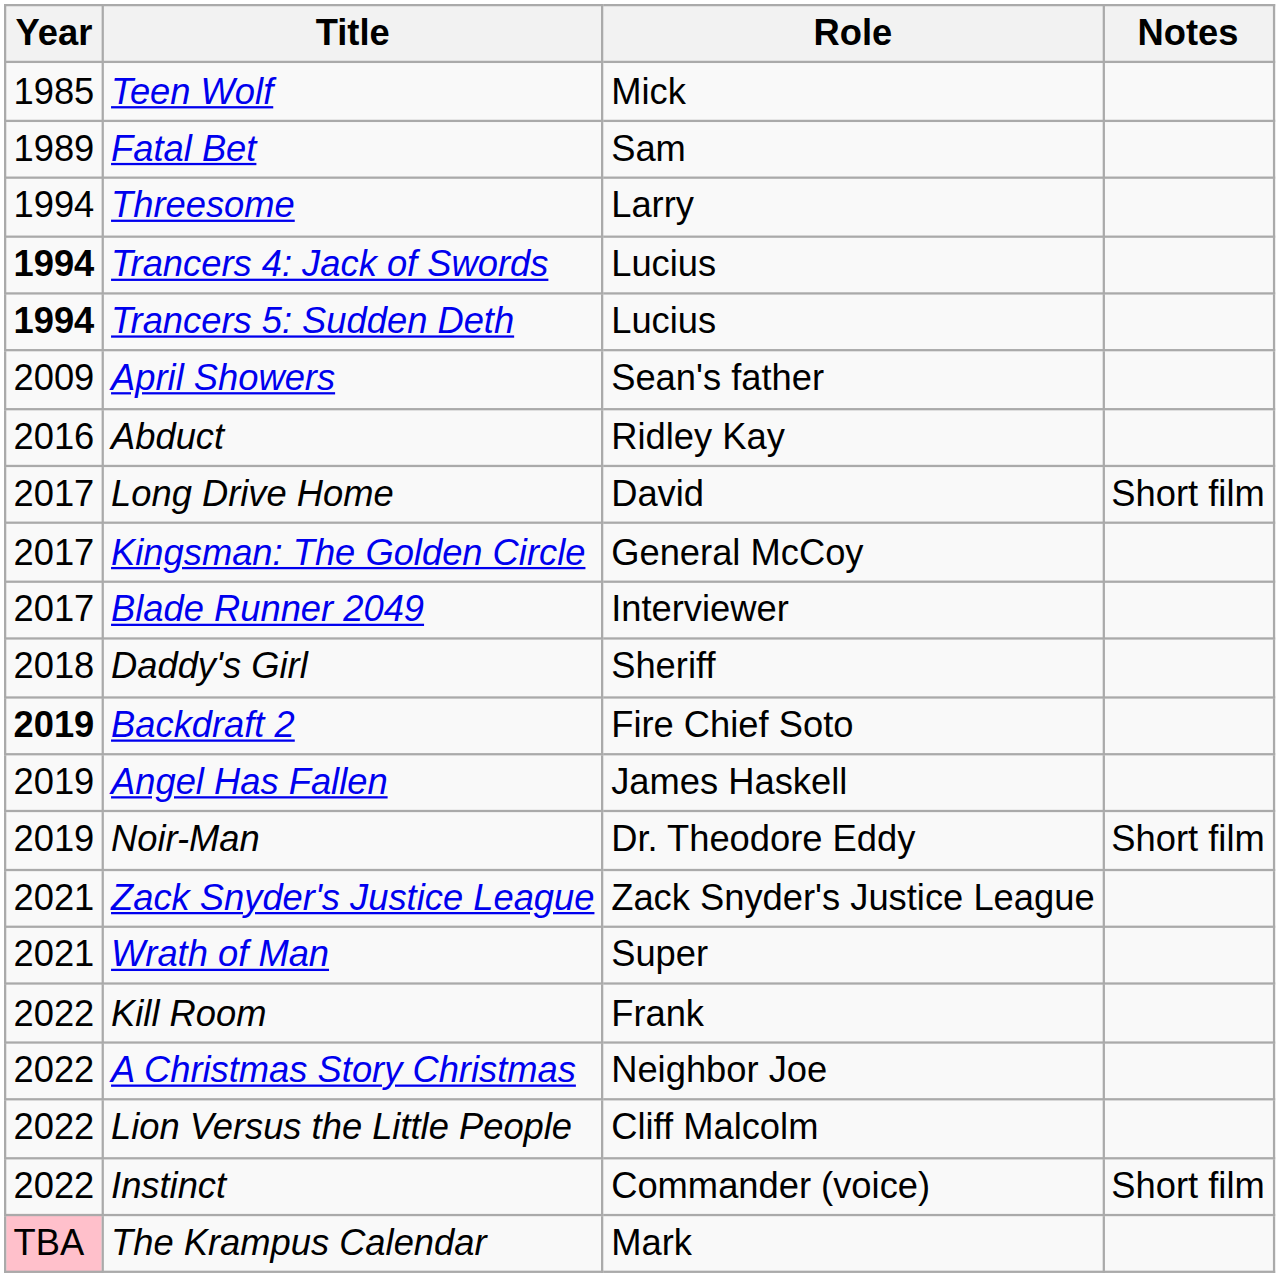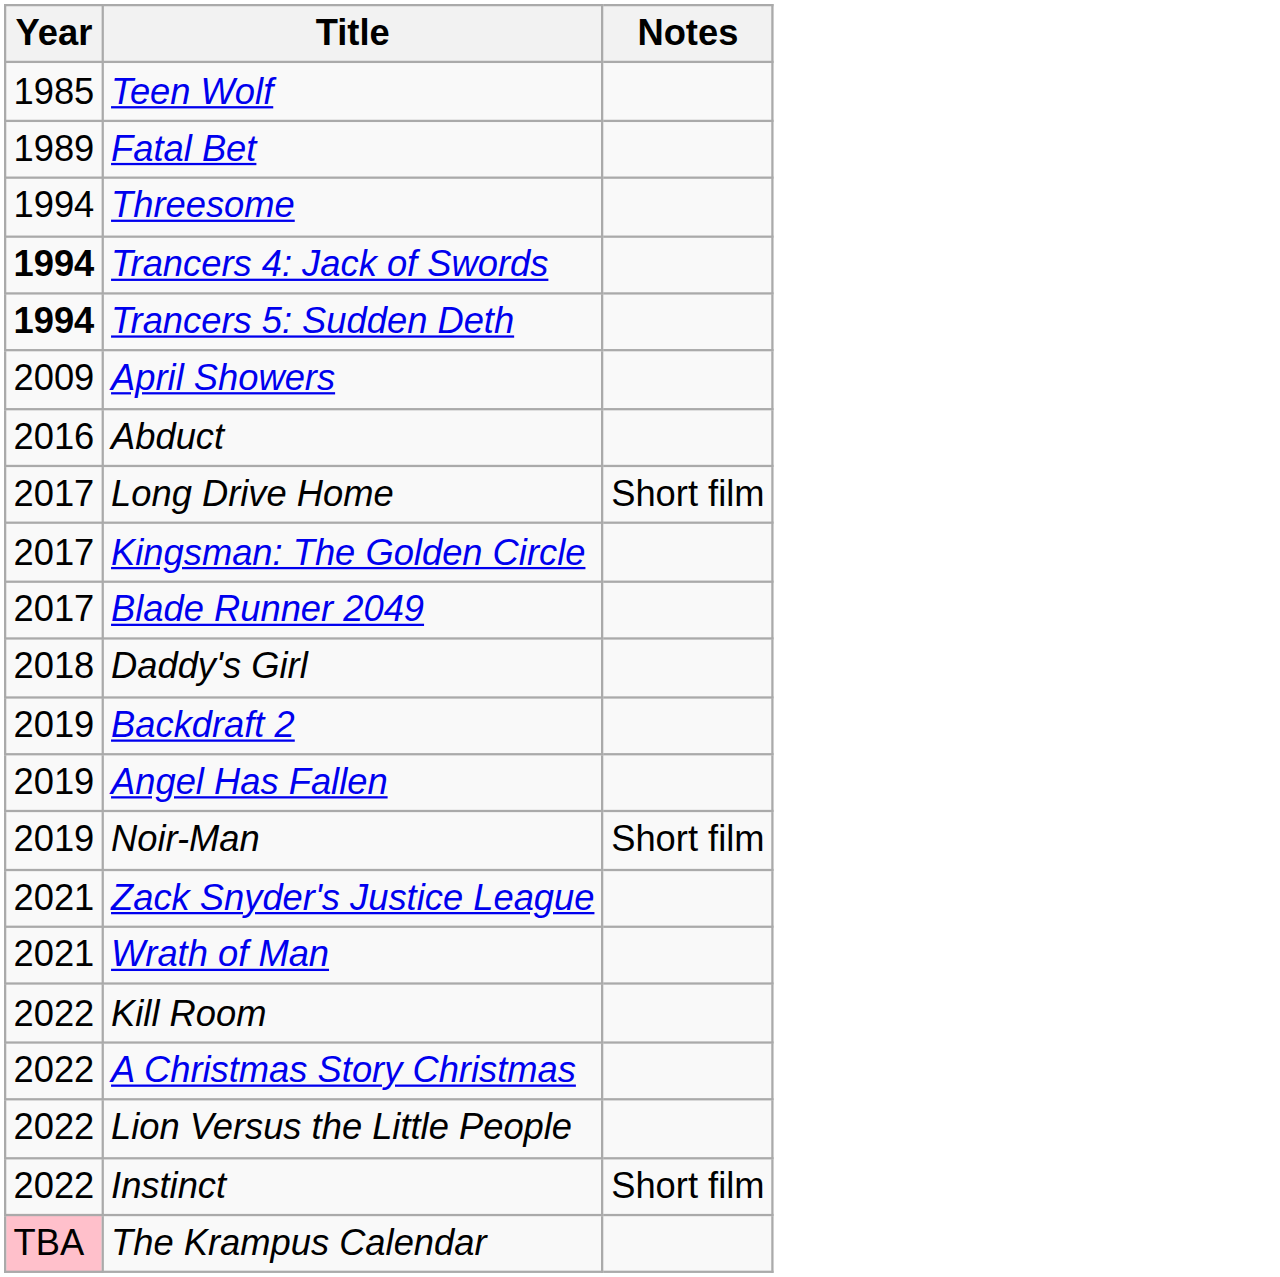- column: Role | Mick | Sam | Larry | Lucius | Lucius | Sean's father | Ridley Kay | David | General McCoy | Interviewer | Sheriff | Fire Chief Soto | James Haskell | Dr. Theodore Eddy | Zack Snyder's Justice League | Super | Frank | Neighbor Joe | Cliff Malcolm | Commander (voice) | Mark
Backdraft 2 | Year: bold -> normal
